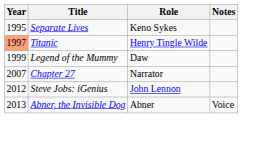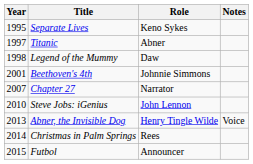Titanic | Year: lightsalmon background -> no background
Titanic | Role: Henry Tingle Wilde -> Abner
Legend of the Mummy | Year: 1999 -> 1998
+ row: 2001 | Beethoven's 4th | Johnnie Simmons
Steve Jobs: iGenius | Year: 2012 -> 2010
Abner, the Invisible Dog | Role: Abner -> Henry Tingle Wilde
+ row: 2014 | Christmas in Palm Springs | Rees
+ row: 2015 | Futbol | Announcer
